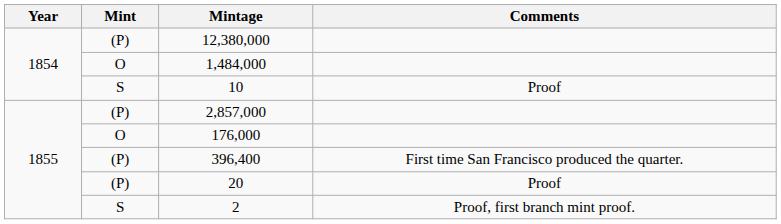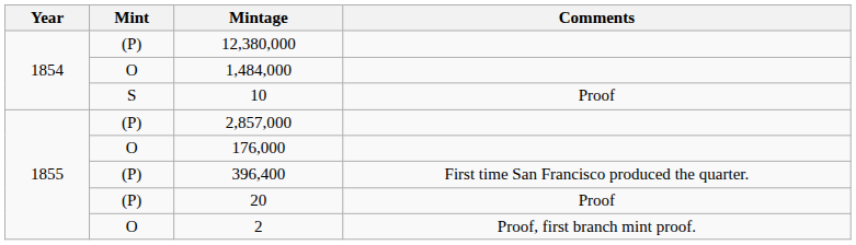2 | Mint: S -> O
